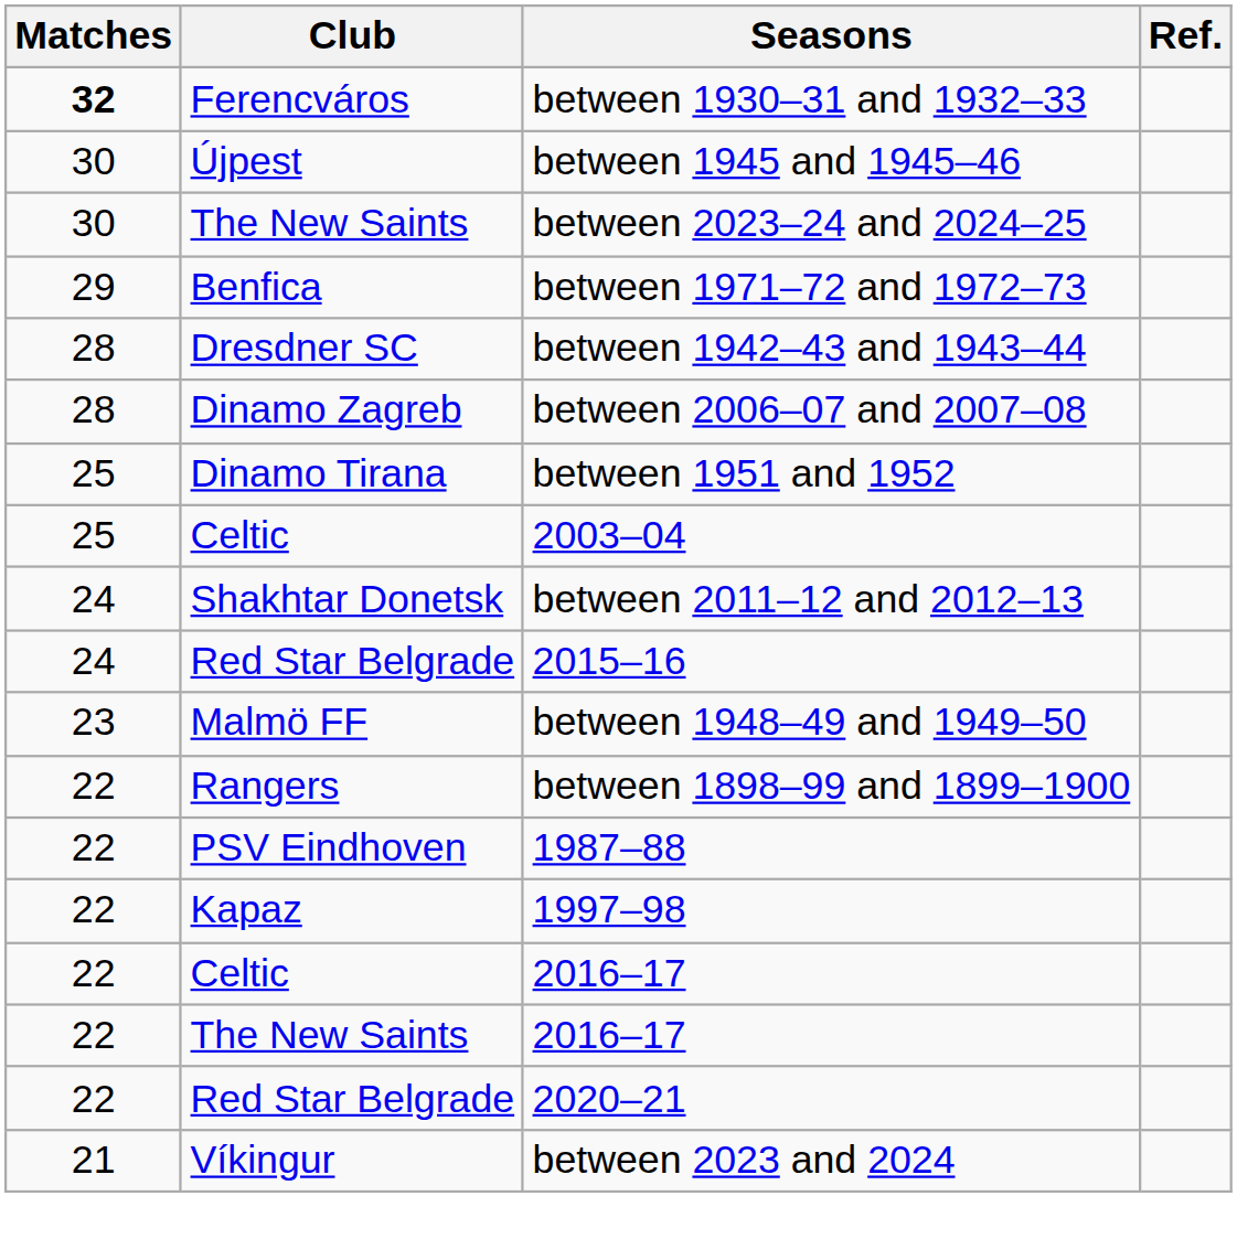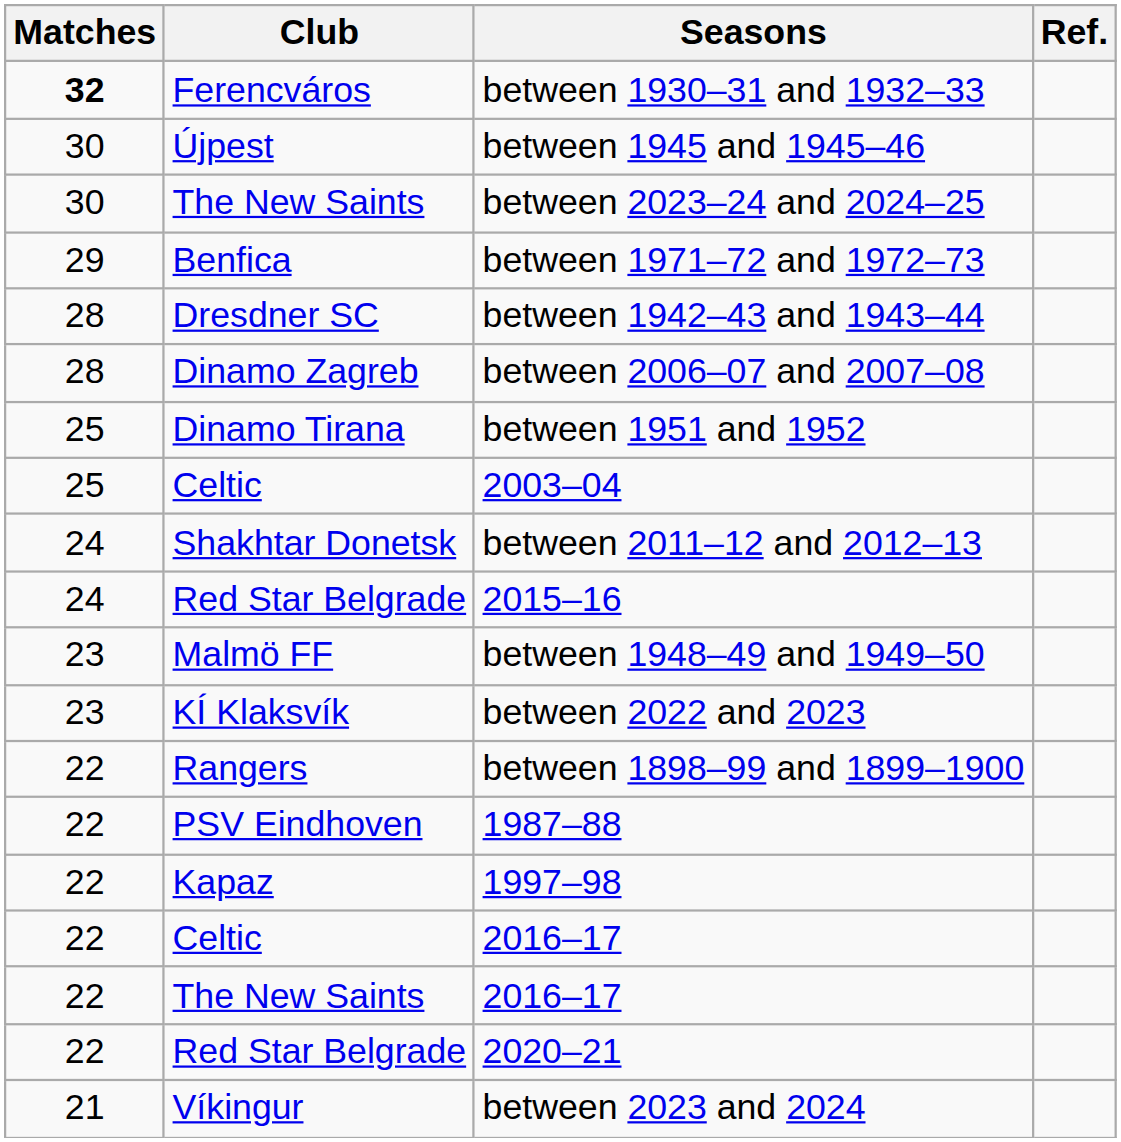+ row: 23 | KÍ Klaksvík | between 2022 and 2023
